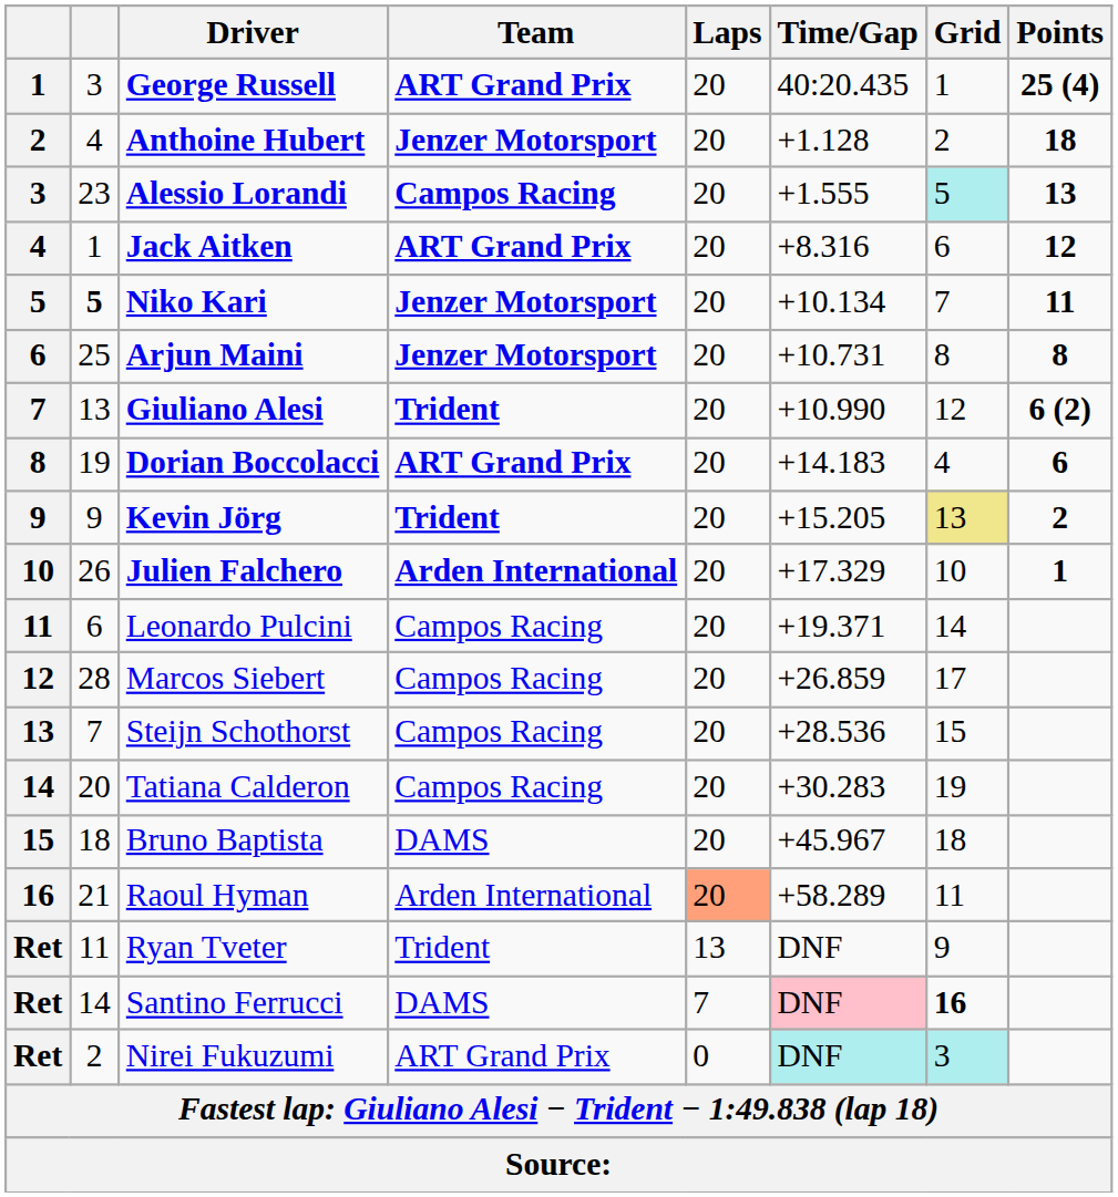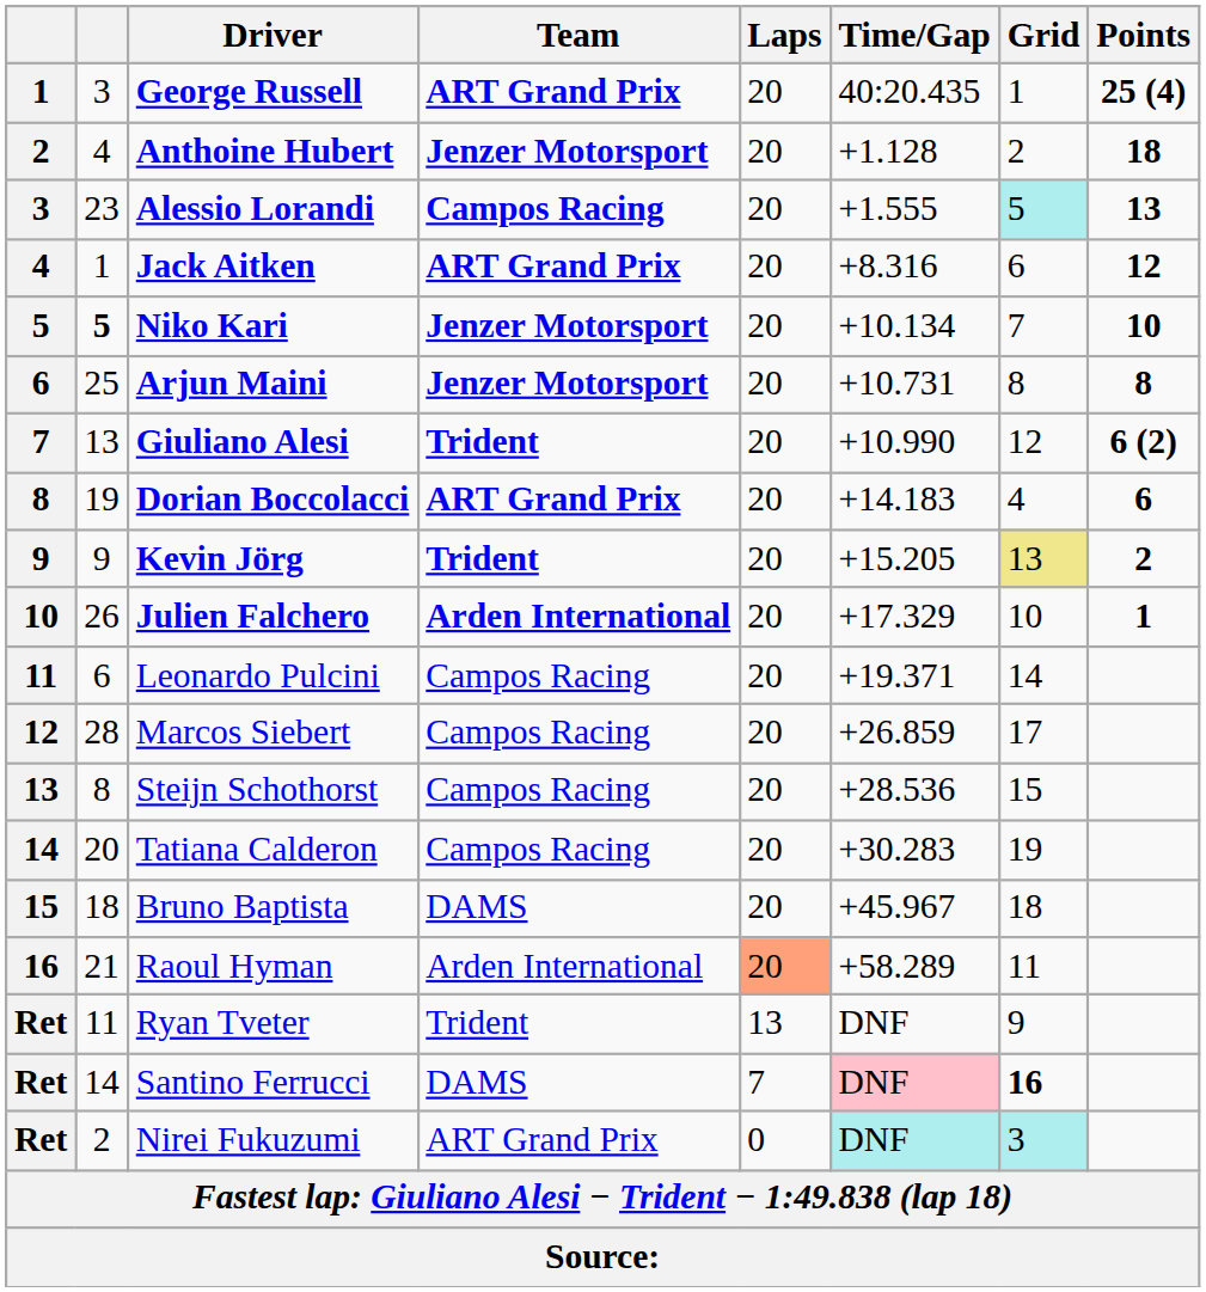Niko Kari | Points: 11 -> 10
Steijn Schothorst | column 2: 7 -> 8
